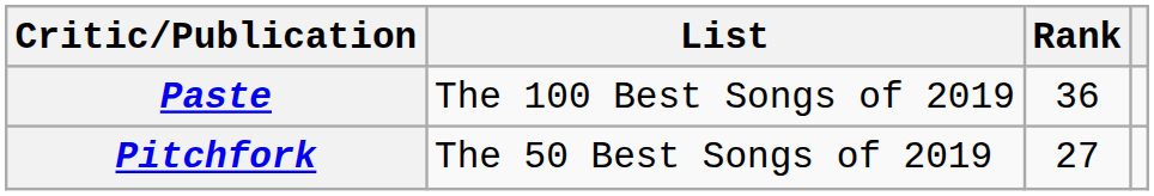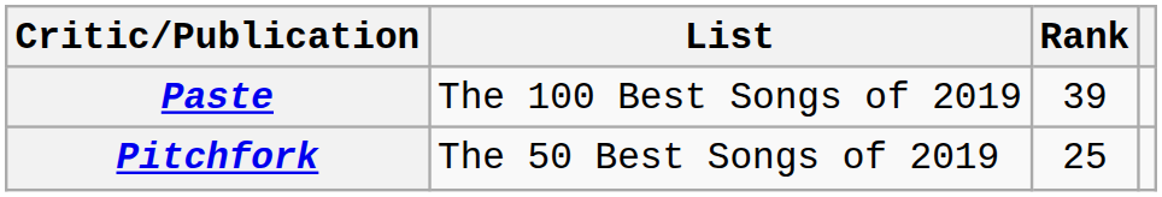Paste | Rank: 36 -> 39
Pitchfork | Rank: 27 -> 25
